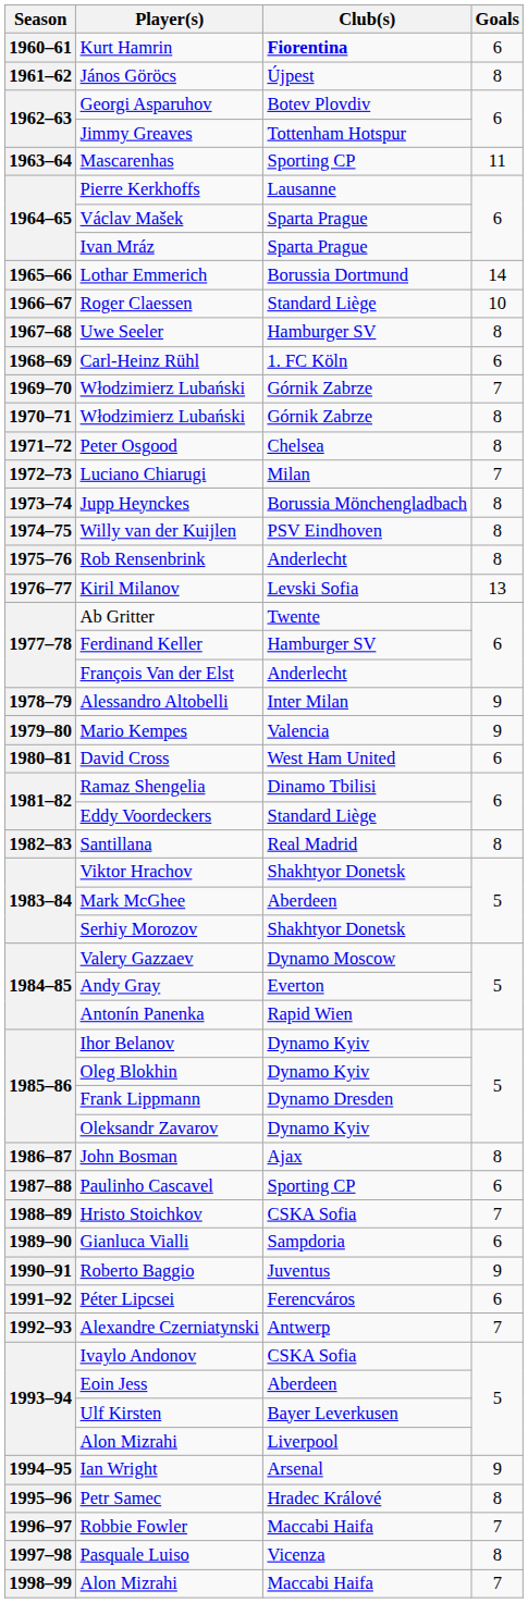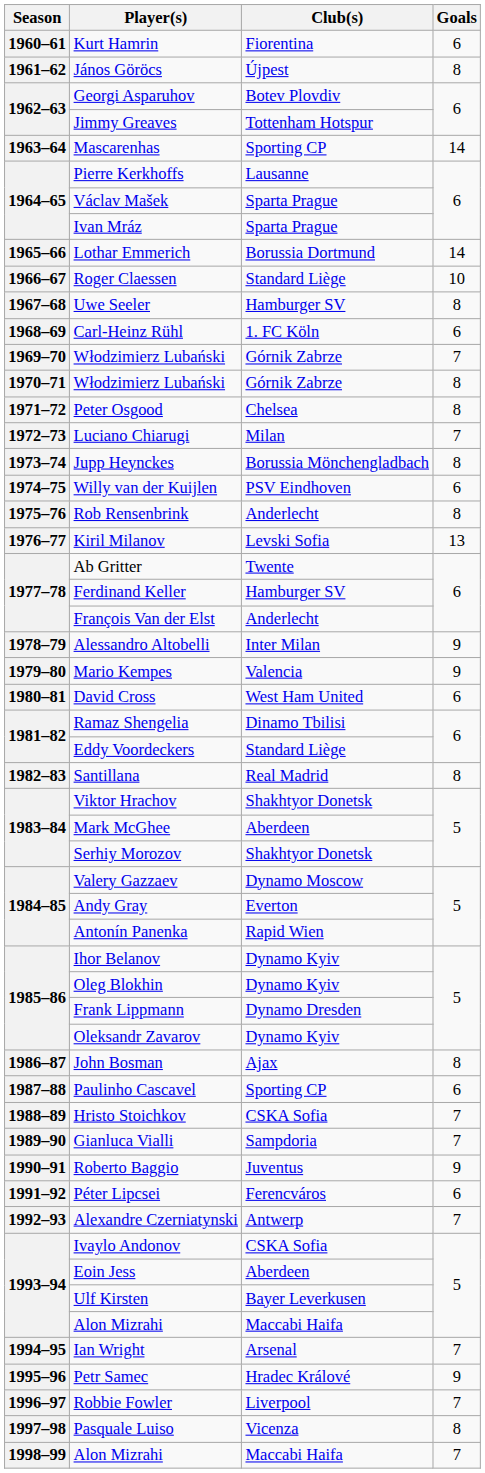Kurt Hamrin | Club(s): bold -> normal
Mascarenhas | Goals: 11 -> 14
Willy van der Kuijlen | Goals: 8 -> 6
Gianluca Vialli | Goals: 6 -> 7
1993–94 / Alon Mizrahi | Club(s): Liverpool -> Maccabi Haifa
Ian Wright | Goals: 9 -> 7
Petr Samec | Goals: 8 -> 9
Robbie Fowler | Club(s): Maccabi Haifa -> Liverpool
